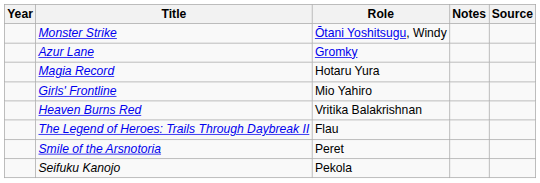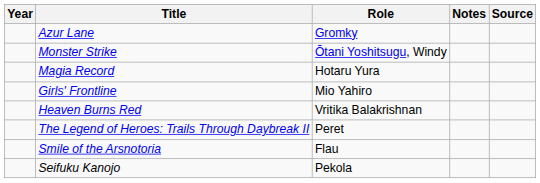rows swapped: Monster Strike <-> Azur Lane
The Legend of Heroes: Trails Through Daybreak II | Role: Flau -> Peret
Smile of the Arsnotoria | Role: Peret -> Flau
